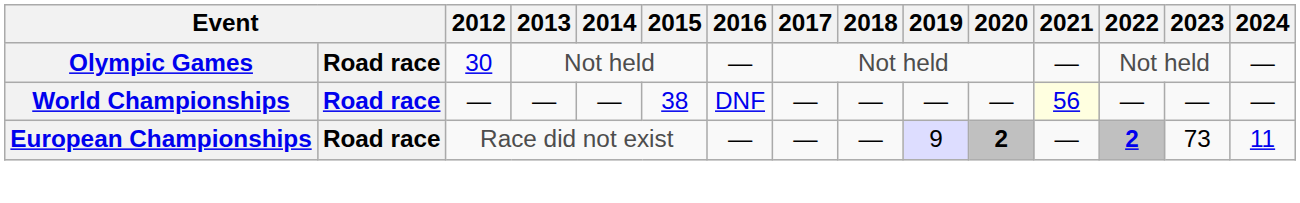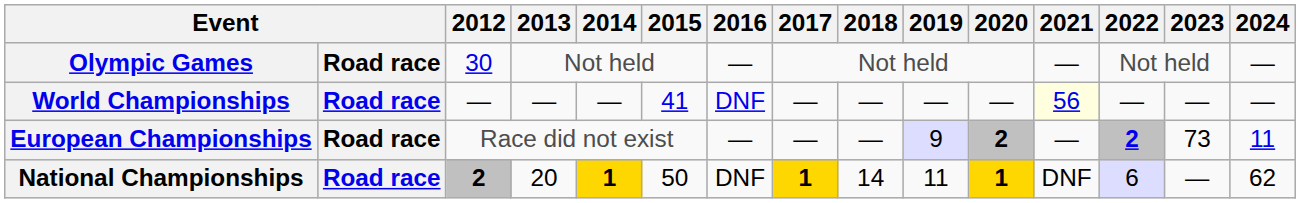World Championships | 2015: 38 -> 41
+ row: National Championships | Road race | 2 | 20 | 1 | 50 | DNF | 1 | 14 | 11 | 1 | DNF | 6 | — | 62
